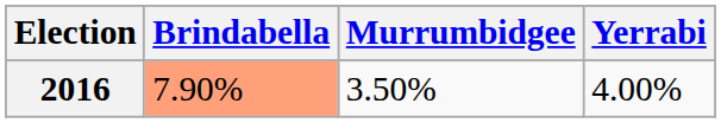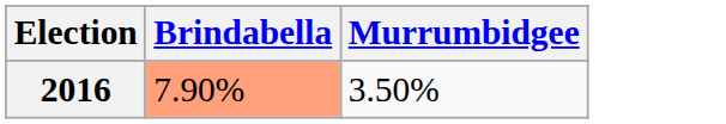- column: Yerrabi | 4.00%
